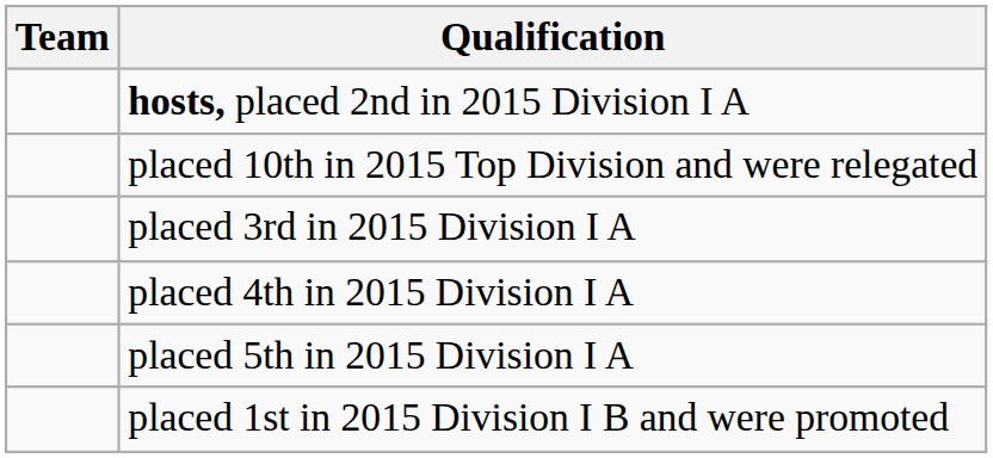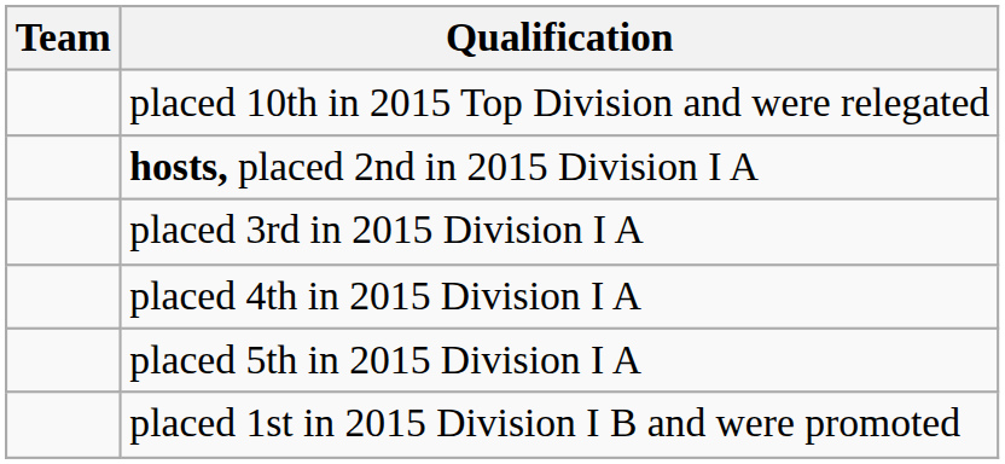rows swapped: placed 10th in 2015 Top Division and were relegated <-> hosts, placed 2nd in 2015 Division I A
